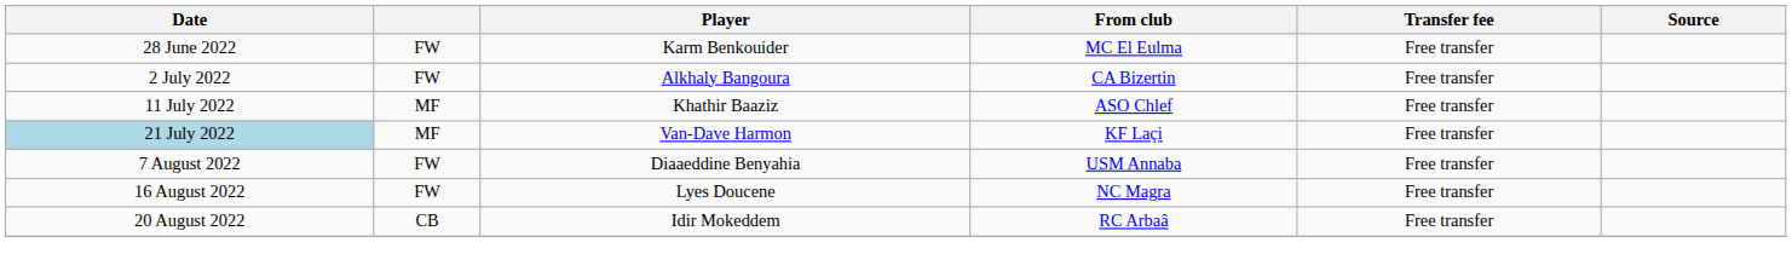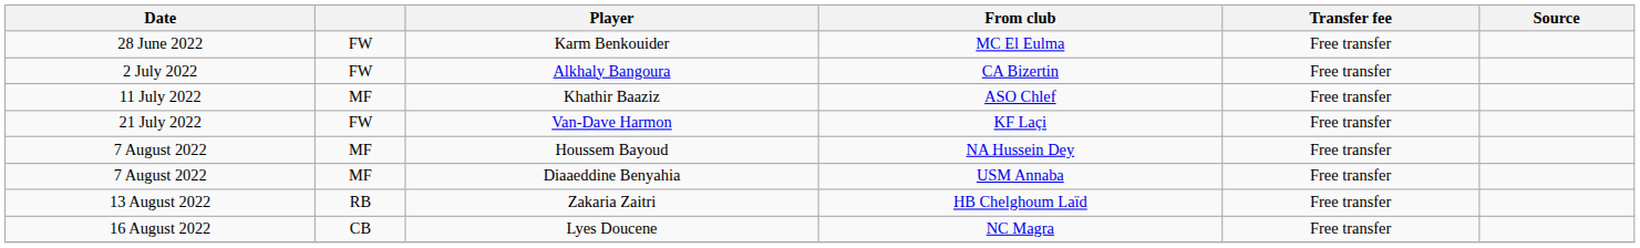Van-Dave Harmon | Date: lightblue background -> no background
Van-Dave Harmon | column 2: MF -> FW
+ row: 7 August 2022 | MF | Houssem Bayoud | NA Hussein Dey | Free transfer
Diaaeddine Benyahia | column 2: FW -> MF
+ row: 13 August 2022 | RB | Zakaria Zaitri | HB Chelghoum Laïd | Free transfer
Lyes Doucene | column 2: FW -> CB
- row: 20 August 2022 | CB | Idir Mokeddem | RC Arbaâ | Free transfer
